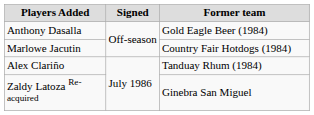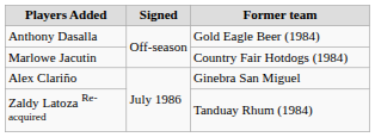Alex Clariño | Former team: Tanduay Rhum (1984) -> Ginebra San Miguel
Zaldy Latoza Re-acquired | Former team: Ginebra San Miguel -> Tanduay Rhum (1984)
